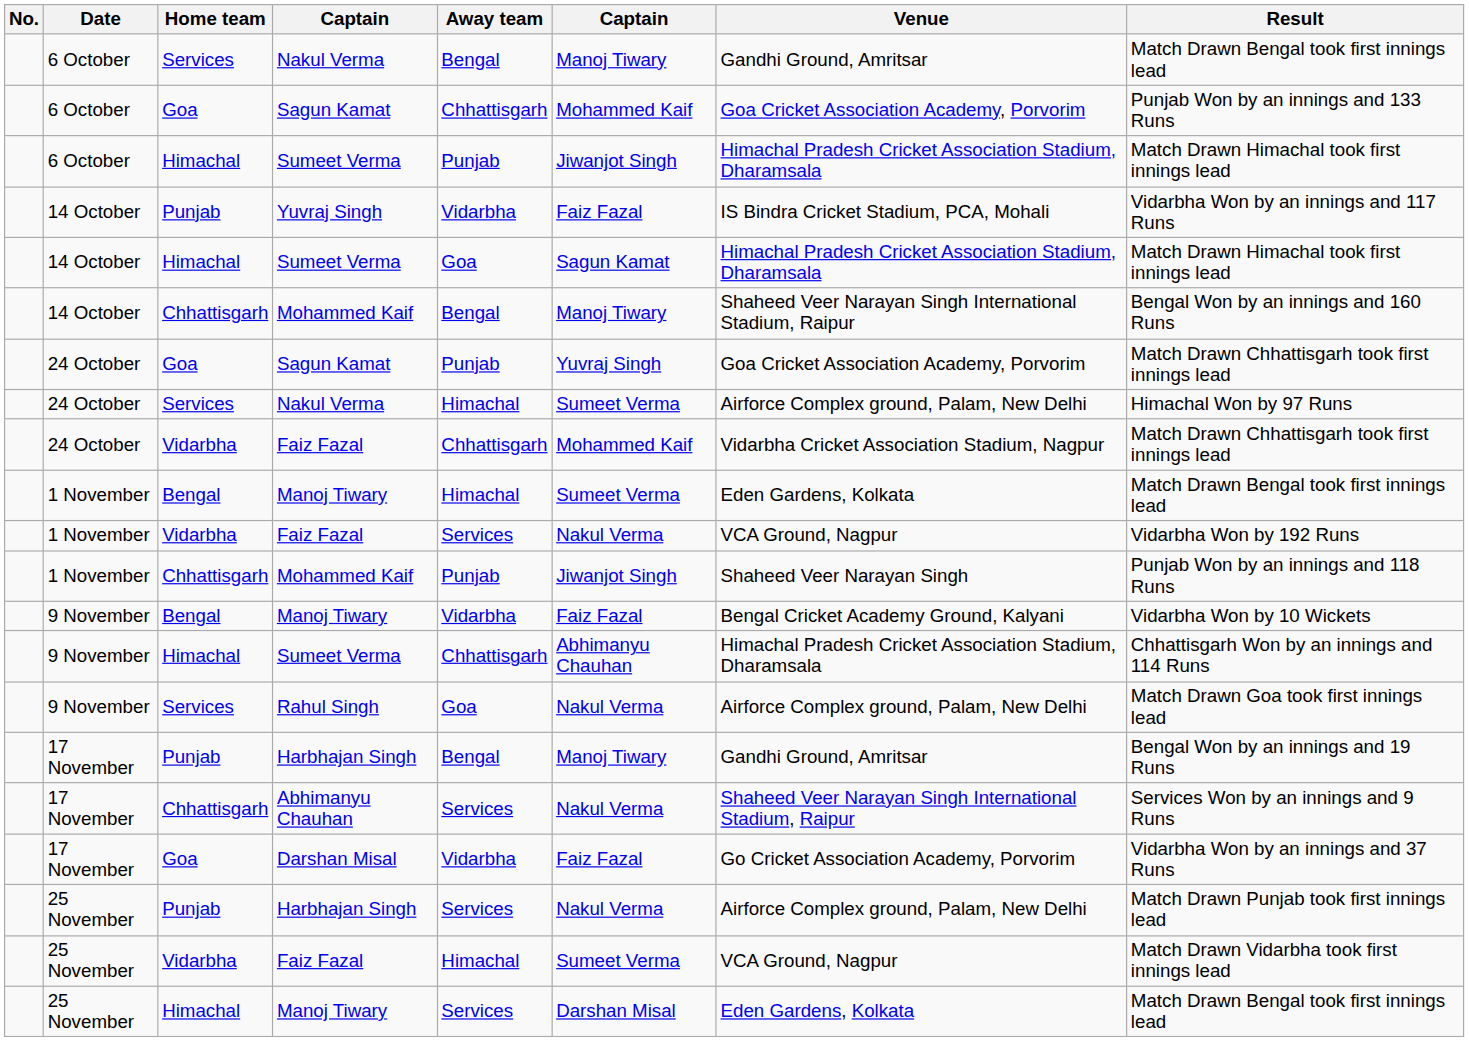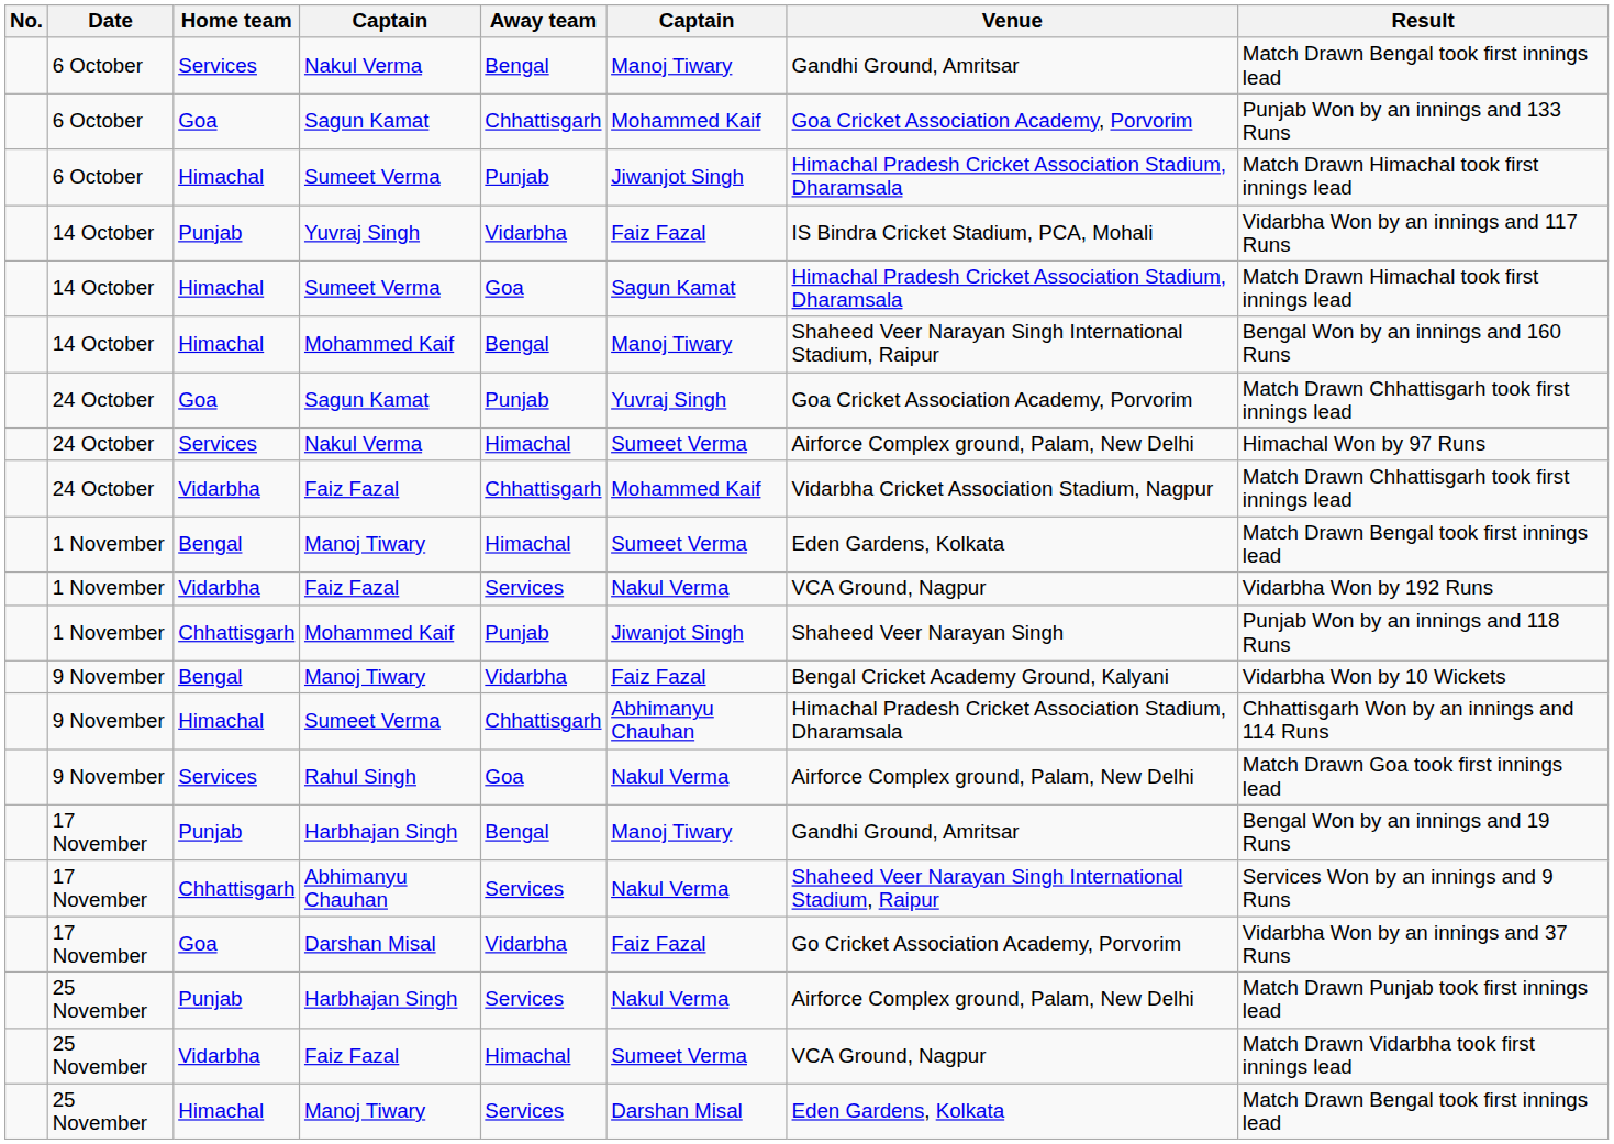14 October / Mohammed Kaif | Home team: Chhattisgarh -> Himachal
